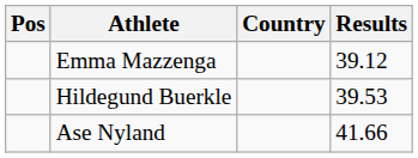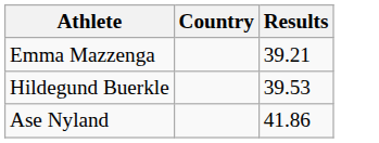- column: Pos
Emma Mazzenga | Results: 39.12 -> 39.21
Ase Nyland | Results: 41.66 -> 41.86
